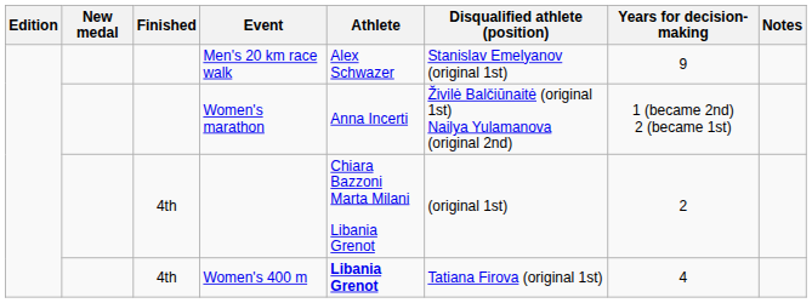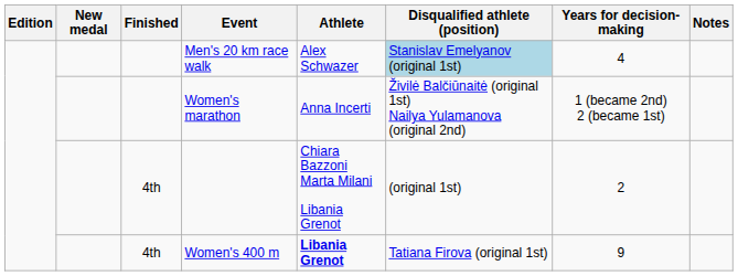Men's 20 km race walk | Disqualified athlete (position): no background -> lightblue background
Men's 20 km race walk | Years for decision-making: 9 -> 4
Women's 400 m | Years for decision-making: 4 -> 9
